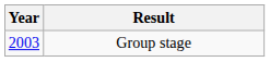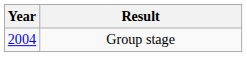Group stage | Year: 2003 -> 2004
